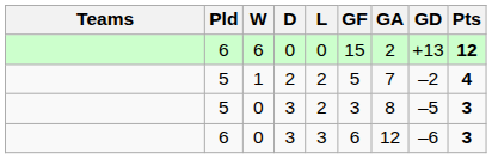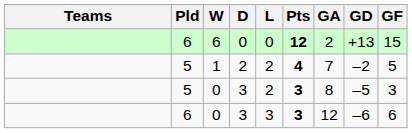columns swapped: GF <-> Pts
